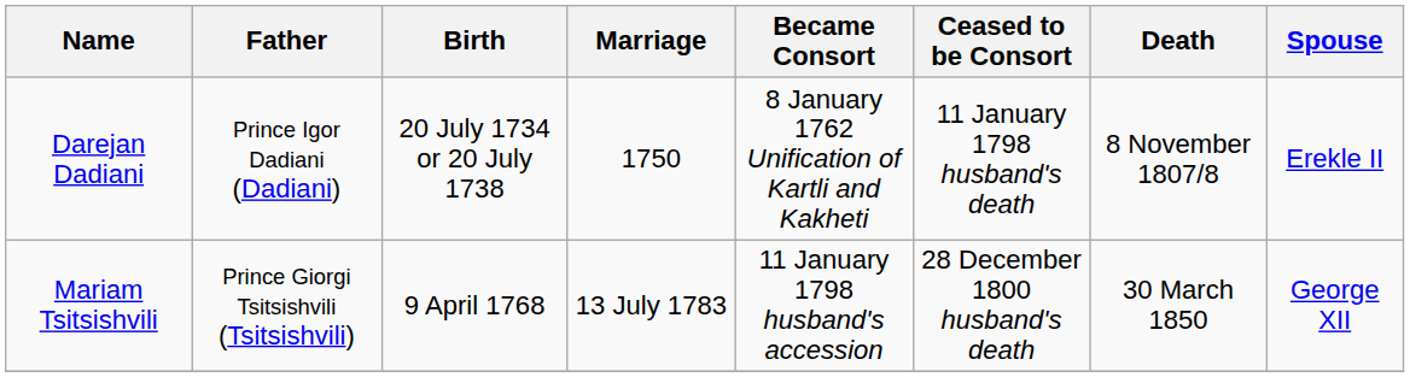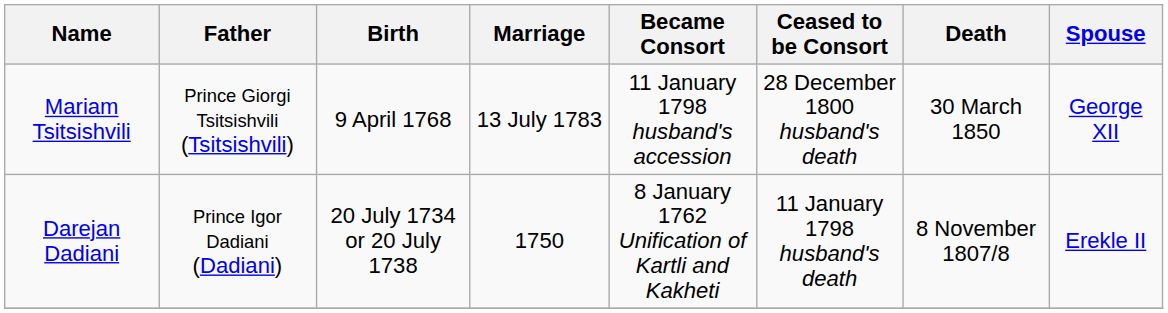rows swapped: Darejan Dadiani <-> Mariam Tsitsishvili
